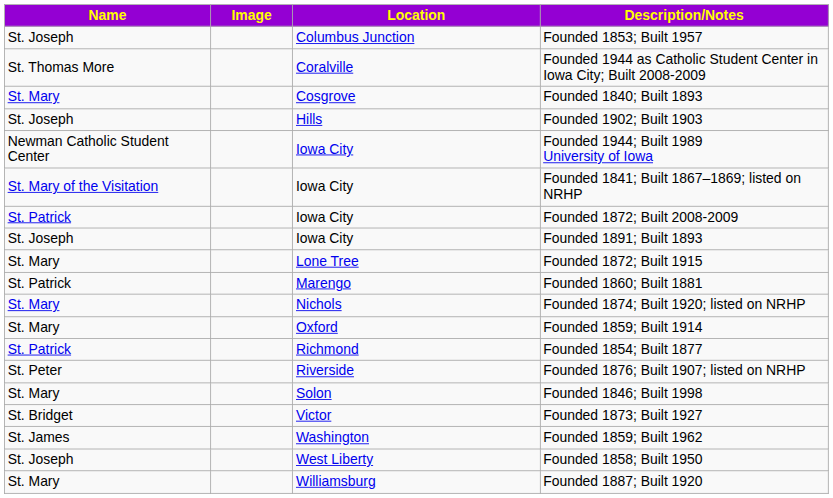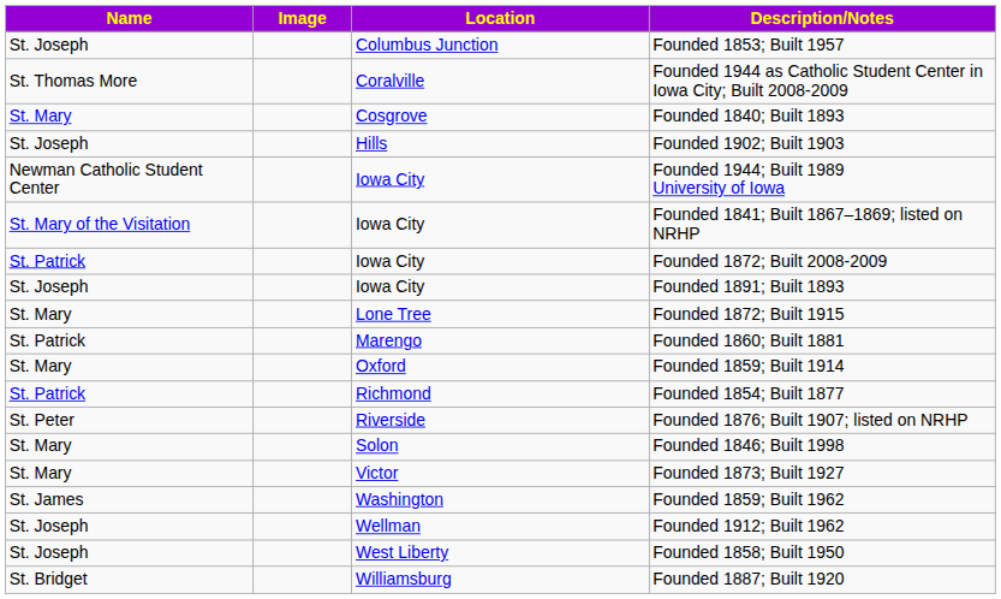- row: St. Mary | Nichols | Founded 1874; Built 1920; listed on NRHP
Founded 1873; Built 1927 | Name: St. Bridget -> St. Mary
+ row: St. Joseph | Wellman | Founded 1912; Built 1962
Founded 1887; Built 1920 | Name: St. Mary -> St. Bridget
